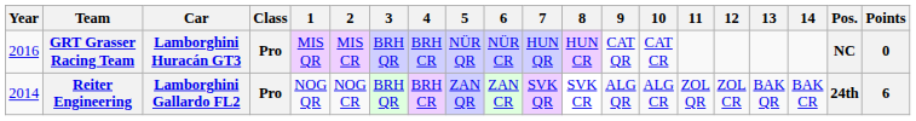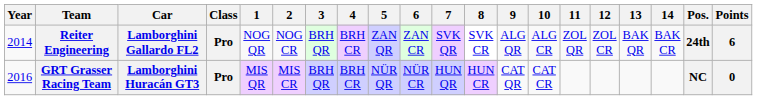rows swapped: Reiter Engineering <-> GRT Grasser Racing Team
